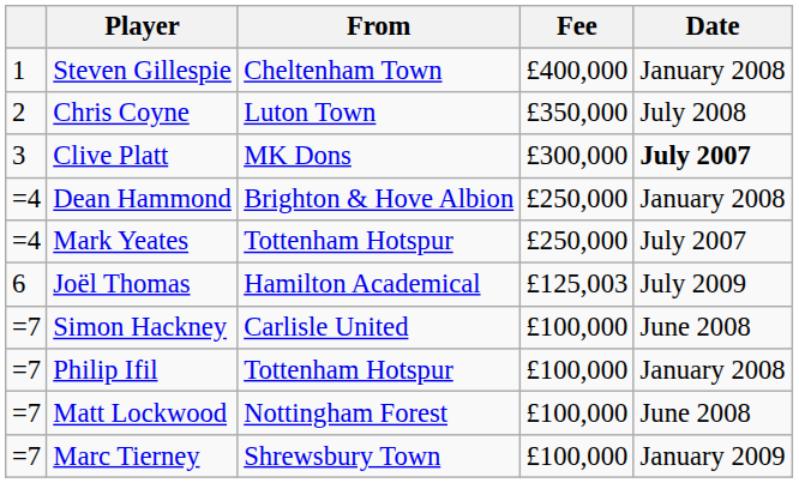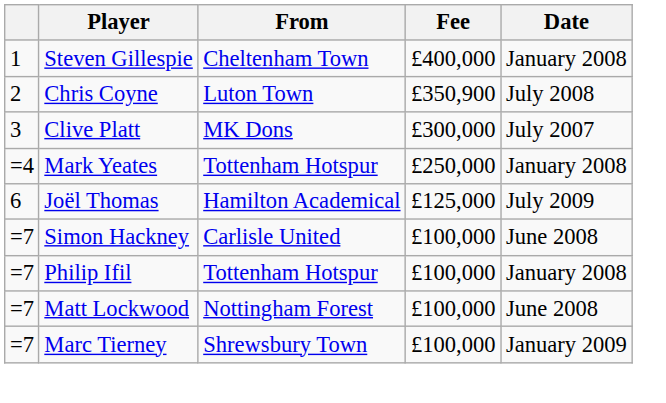Chris Coyne | Fee: £350,000 -> £350,900
Clive Platt | Date: bold -> normal
- row: =4 | Dean Hammond | Brighton & Hove Albion | £250,000 | January 2008
Mark Yeates | Date: July 2007 -> January 2008
Joël Thomas | Fee: £125,003 -> £125,000
